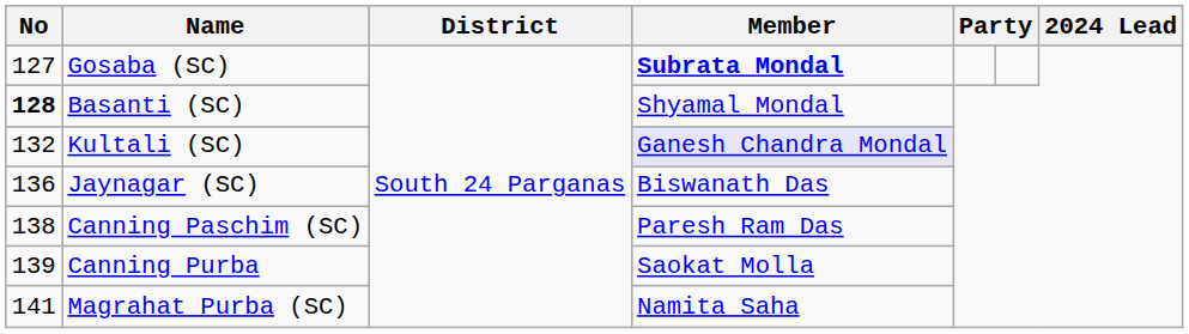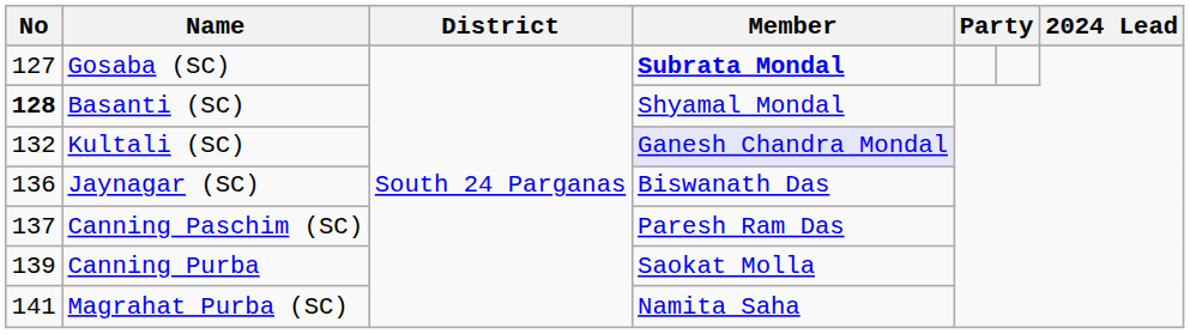Canning Paschim (SC) | No: 138 -> 137
